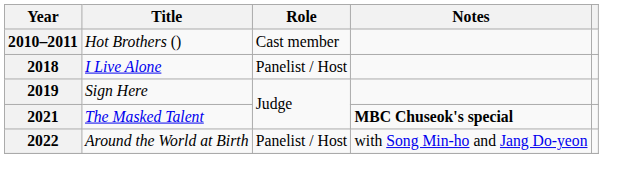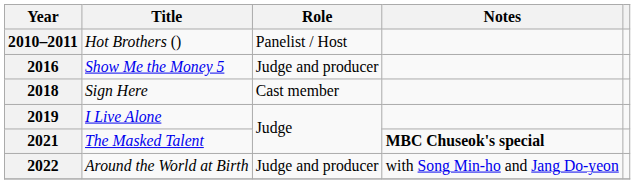2010–2011 | Role: Cast member -> Panelist / Host
+ row: 2016 | Show Me the Money 5 | Judge and producer
2018 | Title: I Live Alone -> Sign Here
2018 | Role: Panelist / Host -> Cast member
2019 | Title: Sign Here -> I Live Alone
2022 | Role: Panelist / Host -> Judge and producer
